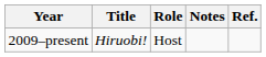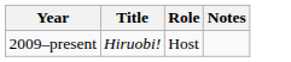- column: Ref.
